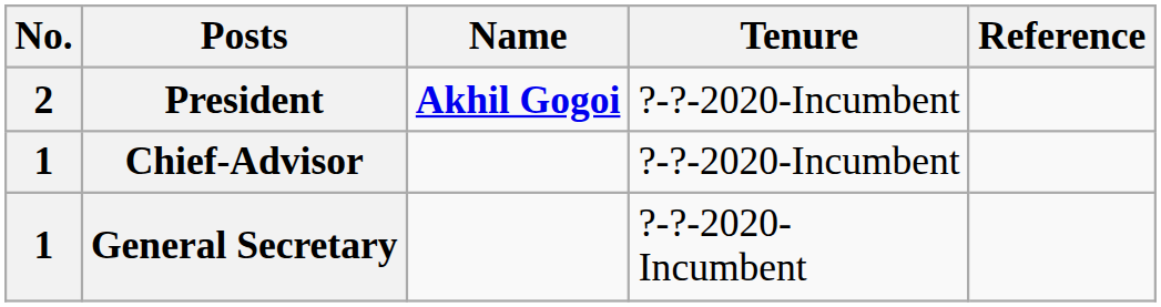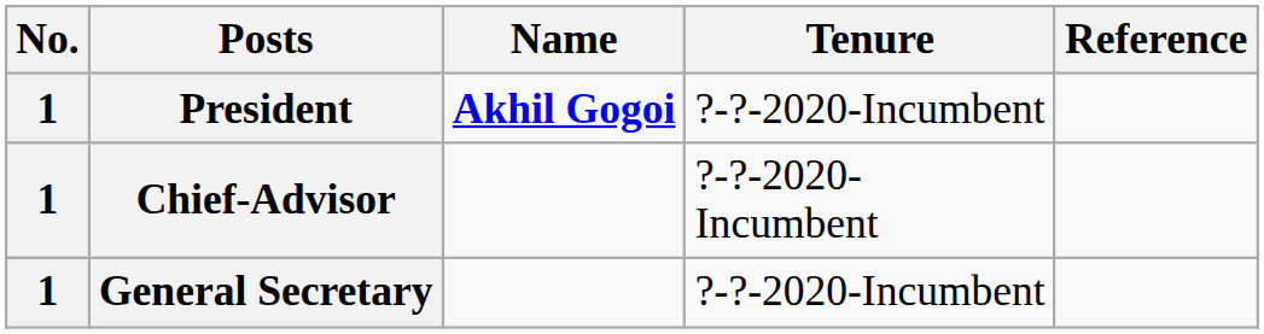President | No.: 2 -> 1
Chief-Advisor | Tenure: ?-?-2020-Incumbent -> ?-?-2020- Incumbent
General Secretary | Tenure: ?-?-2020- Incumbent -> ?-?-2020-Incumbent
